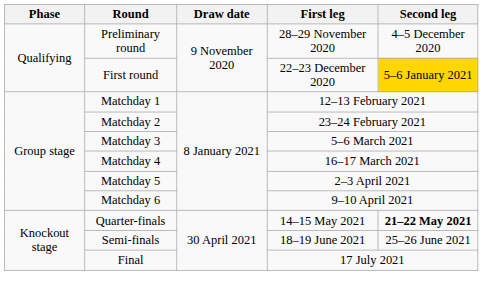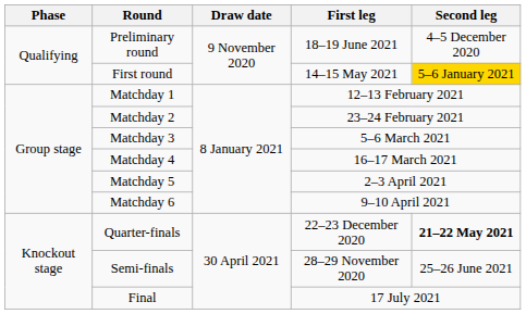Preliminary round | First leg: 28–29 November 2020 -> 18–19 June 2021
First round | First leg: 22–23 December 2020 -> 14–15 May 2021
Quarter-finals | First leg: 14–15 May 2021 -> 22–23 December 2020
Semi-finals | First leg: 18–19 June 2021 -> 28–29 November 2020
